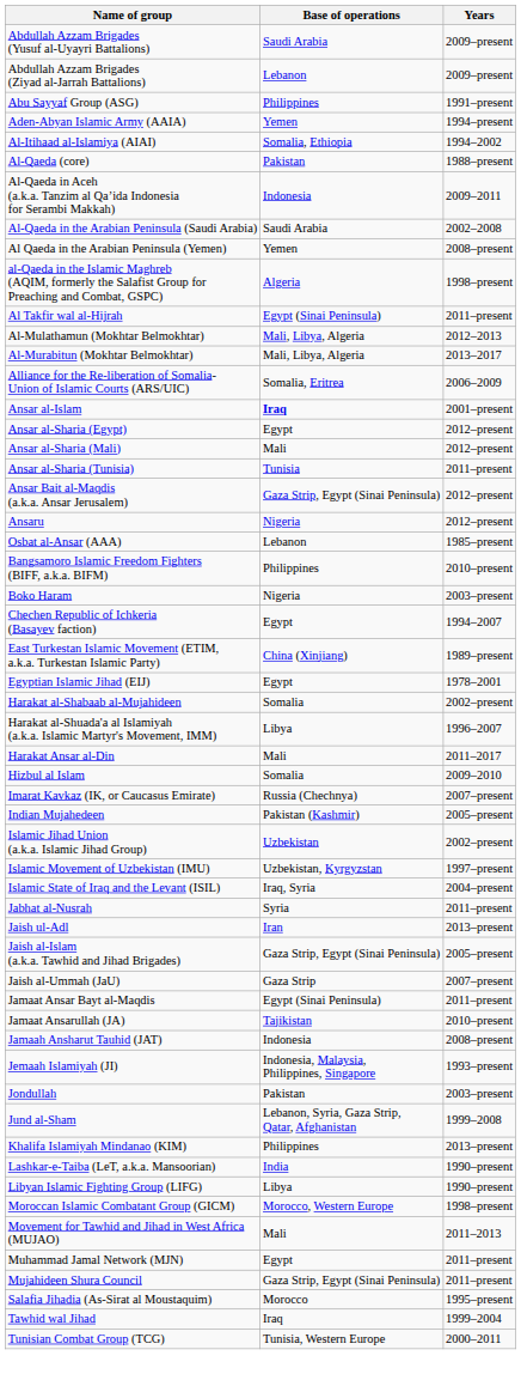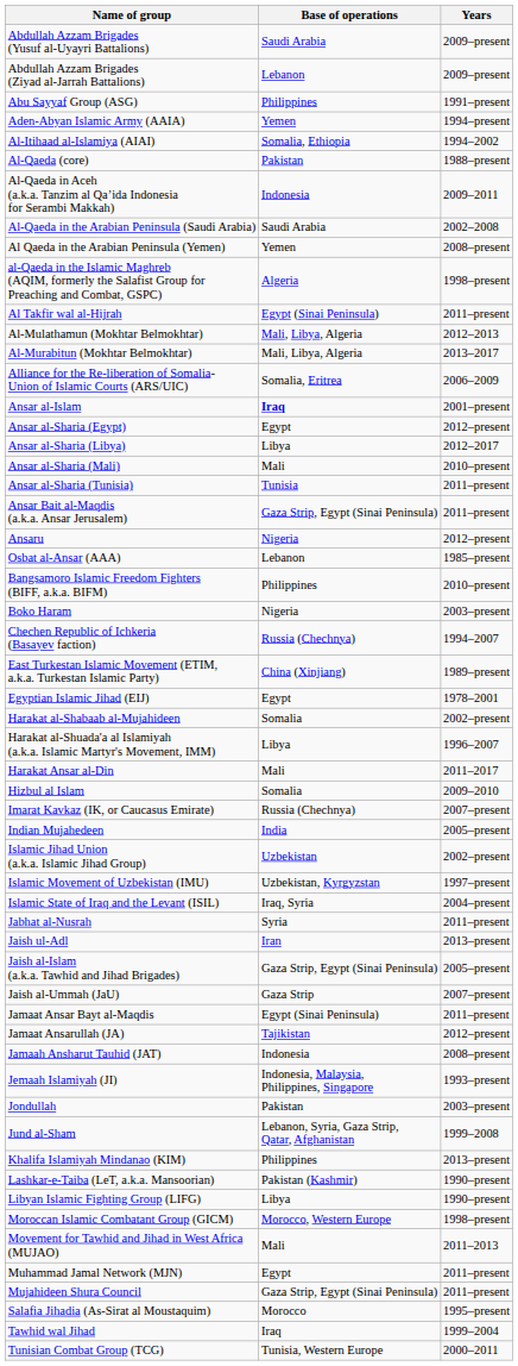+ row: Ansar al-Sharia (Libya) | Libya | 2012–2017
Ansar al-Sharia (Mali) | Years: 2012–present -> 2010–present
Ansar Bait al-Maqdis (a.k.a. Ansar Jerusalem) | Years: 2012–present -> 2011–present
Chechen Republic of Ichkeria (Basayev faction) | Base of operations: Egypt -> Russia (Chechnya)
Indian Mujahedeen | Base of operations: Pakistan (Kashmir) -> India
Jamaat Ansarullah (JA) | Years: 2010–present -> 2012–present
Lashkar-e-Taiba (LeT, a.k.a. Mansoorian) | Base of operations: India -> Pakistan (Kashmir)
